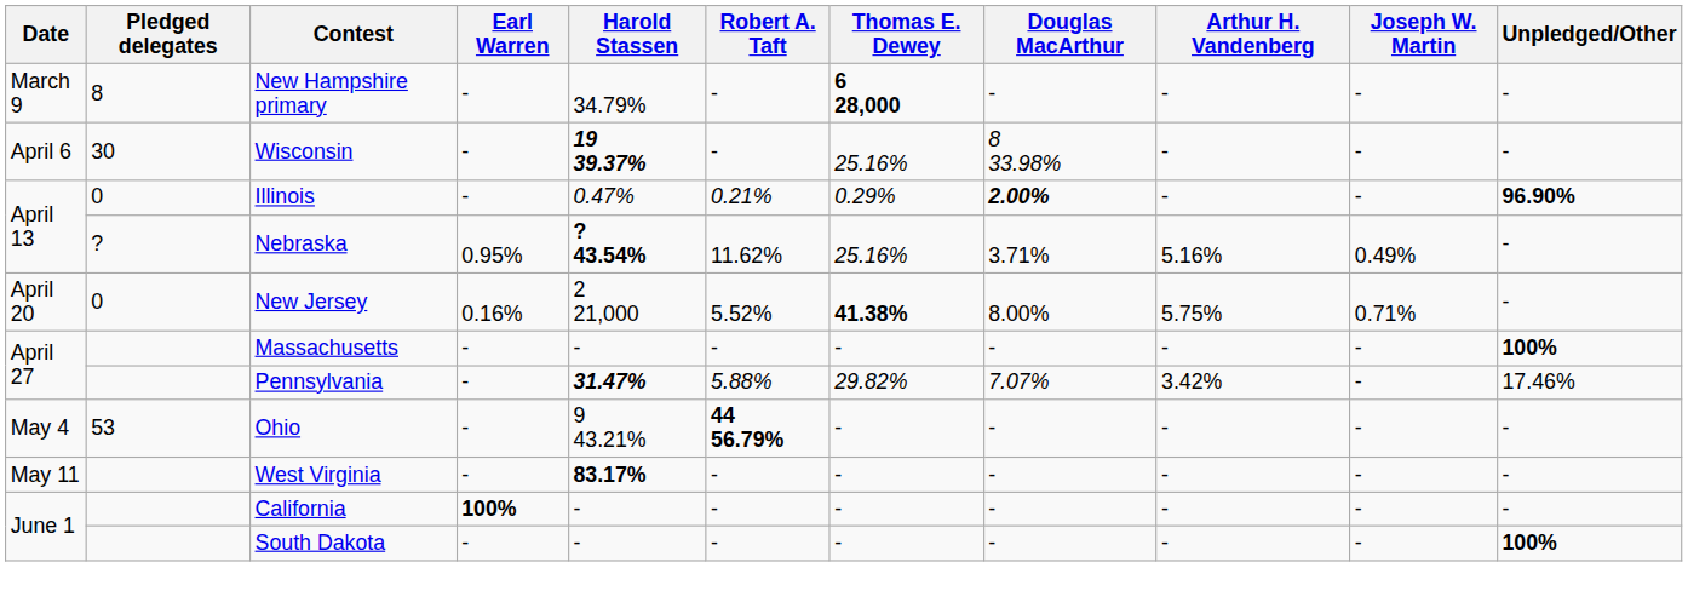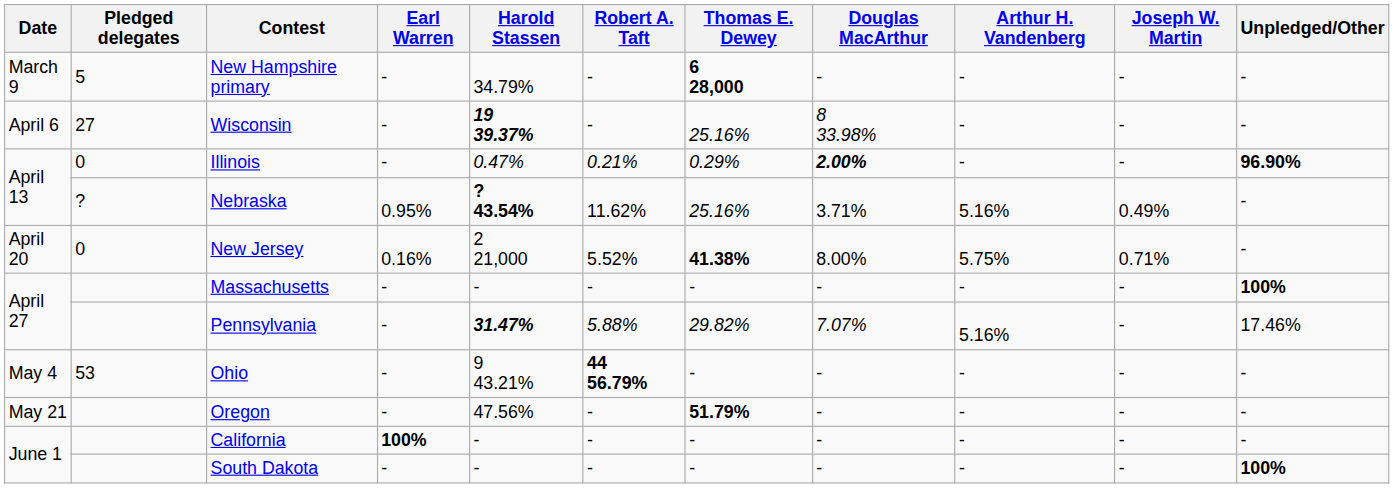New Hampshire primary | Pledged delegates: 8 -> 5
Wisconsin | Pledged delegates: 30 -> 27
Pennsylvania | Arthur H. Vandenberg: 3.42% -> 5.16%
- row: May 11 | West Virginia | - | 83.17% | - | - | - | - | - | -
+ row: May 21 | Oregon | - | 47.56% | - | 51.79% | - | - | - | -
